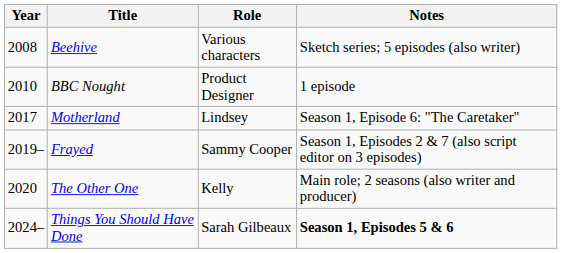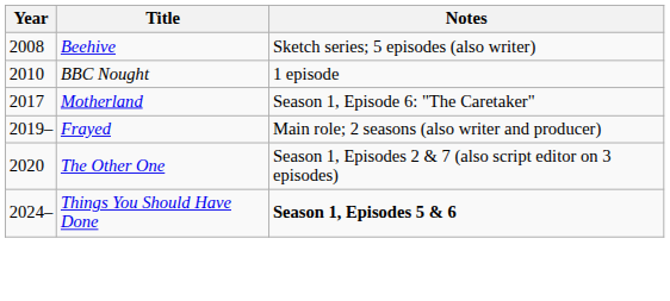- column: Role | Various characters | Product Designer | Lindsey | Sammy Cooper | Kelly | Sarah Gilbeaux
Frayed | Notes: Season 1, Episodes 2 & 7 (also script editor on 3 episodes) -> Main role; 2 seasons (also writer and producer)
The Other One | Notes: Main role; 2 seasons (also writer and producer) -> Season 1, Episodes 2 & 7 (also script editor on 3 episodes)
